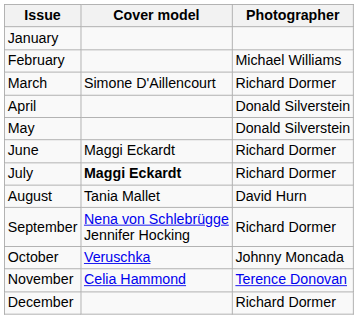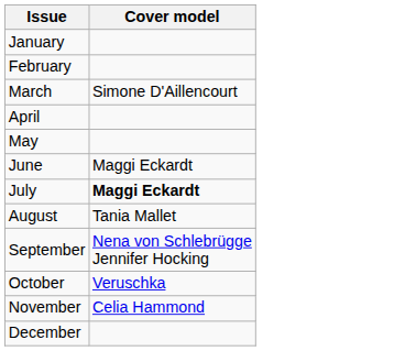- column: Photographer | Michael Williams | Richard Dormer | Donald Silverstein | Donald Silverstein | Richard Dormer | Richard Dormer | David Hurn | Richard Dormer | Johnny Moncada | Terence Donovan | Richard Dormer
